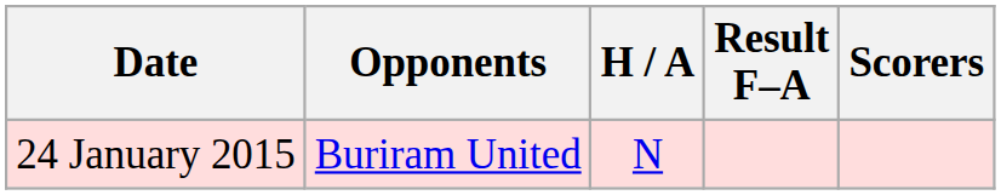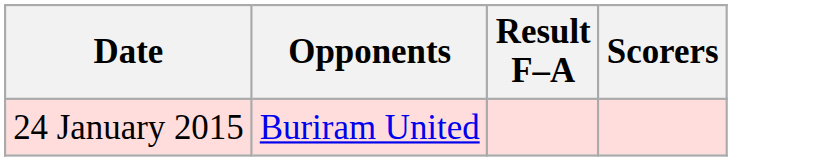- column: H / A | N
